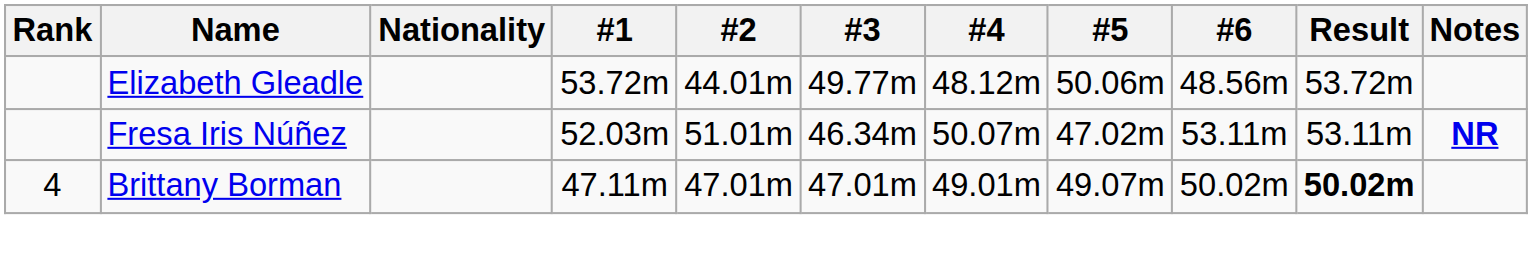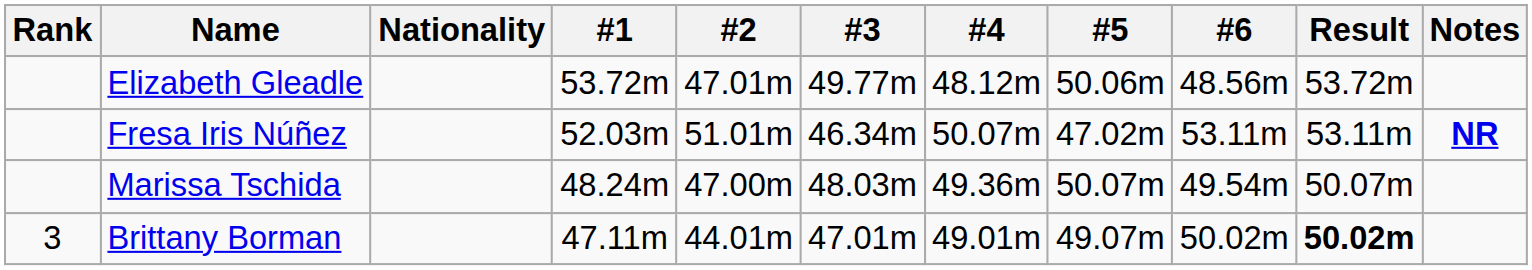Elizabeth Gleadle | #2: 44.01m -> 47.01m
+ row: Marissa Tschida | 48.24m | 47.00m | 48.03m | 49.36m | 50.07m | 49.54m | 50.07m
Brittany Borman | Rank: 4 -> 3
Brittany Borman | #2: 47.01m -> 44.01m
